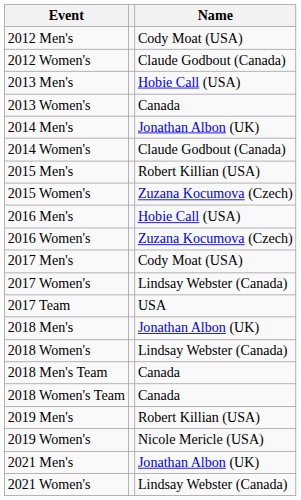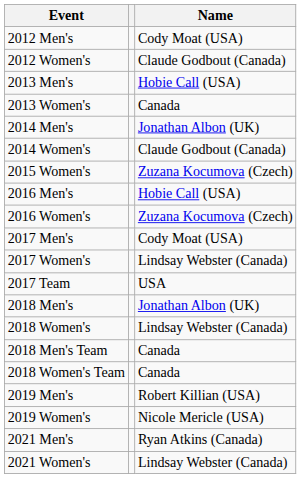- row: 2015 Men's | Robert Killian (USA)
2021 Men's | Name: Jonathan Albon (UK) -> Ryan Atkins (Canada)
